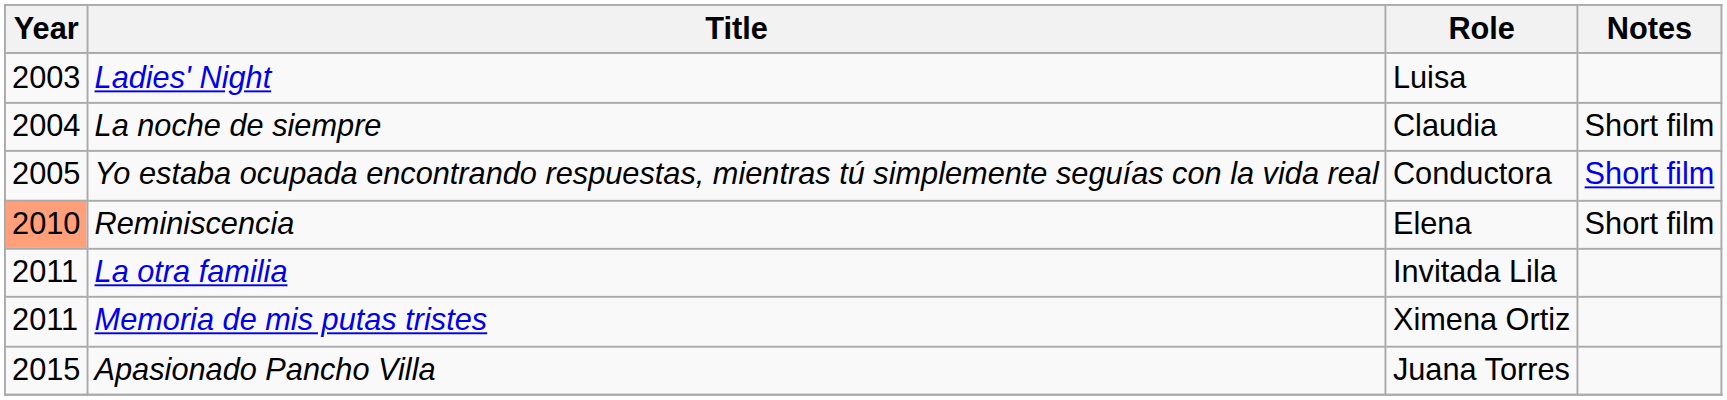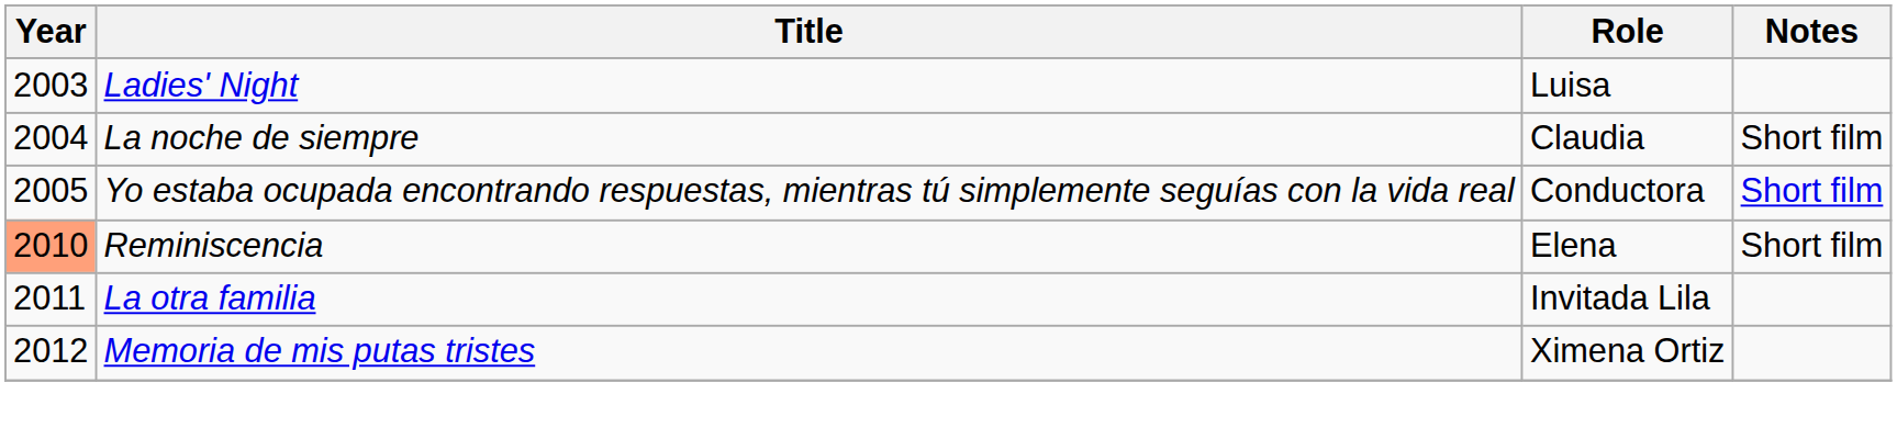Memoria de mis putas tristes | Year: 2011 -> 2012
- row: 2015 | Apasionado Pancho Villa | Juana Torres
